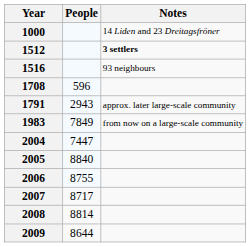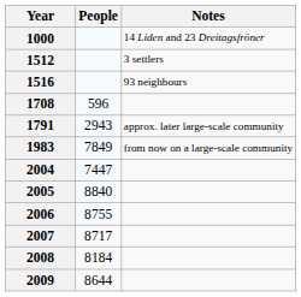1512 | Notes: bold -> normal
2008 | People: 8814 -> 8184
